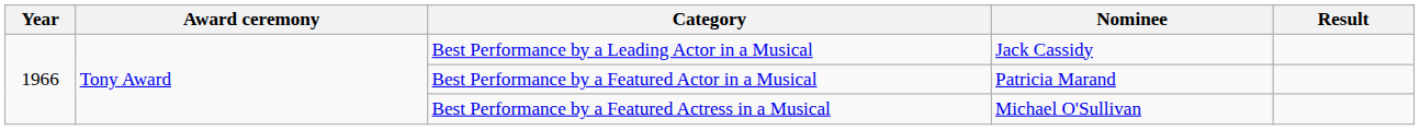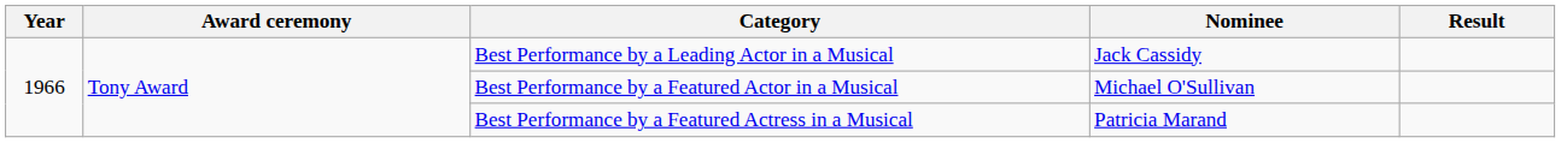Best Performance by a Featured Actor in a Musical | Nominee: Patricia Marand -> Michael O'Sullivan
Best Performance by a Featured Actress in a Musical | Nominee: Michael O'Sullivan -> Patricia Marand
